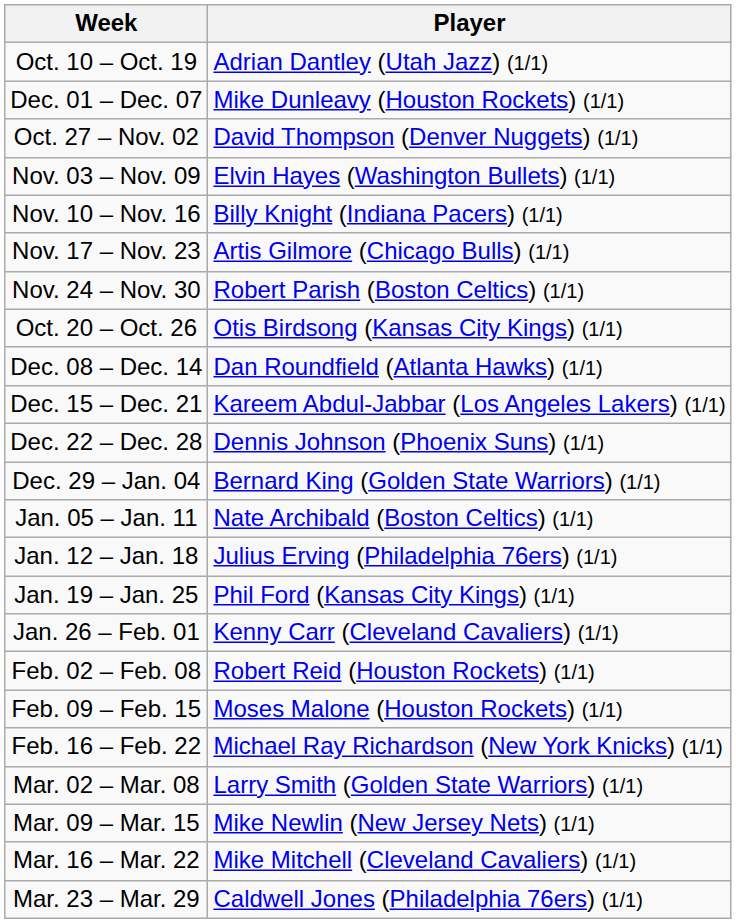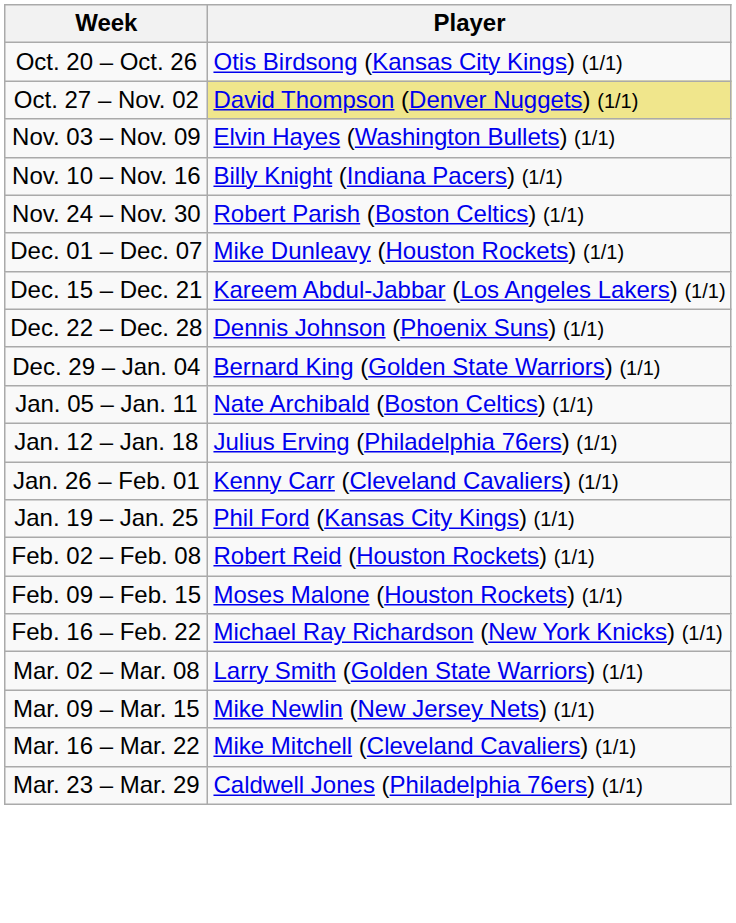- row: Oct. 10 – Oct. 19 | Adrian Dantley (Utah Jazz) (1/1)
rows swapped: Oct. 20 – Oct. 26 <-> Dec. 01 – Dec. 07
Oct. 27 – Nov. 02 | Player: no background -> khaki background
- row: Nov. 17 – Nov. 23 | Artis Gilmore (Chicago Bulls) (1/1)
- row: Dec. 08 – Dec. 14 | Dan Roundfield (Atlanta Hawks) (1/1)
rows swapped: Jan. 19 – Jan. 25 <-> Jan. 26 – Feb. 01
